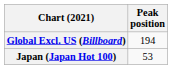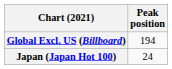Japan (Japan Hot 100) | Peak position: 53 -> 24
